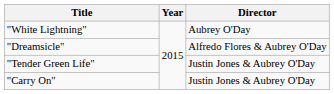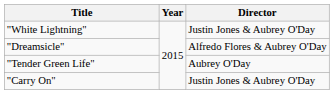"White Lightning" | Director: Aubrey O'Day -> Justin Jones & Aubrey O'Day
"Tender Green Life" | Director: Justin Jones & Aubrey O'Day -> Aubrey O'Day
